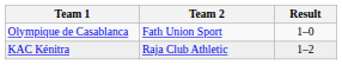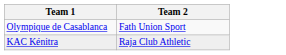- column: Result | 1–0 | 1–2
